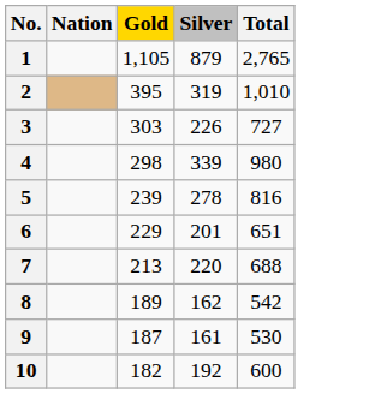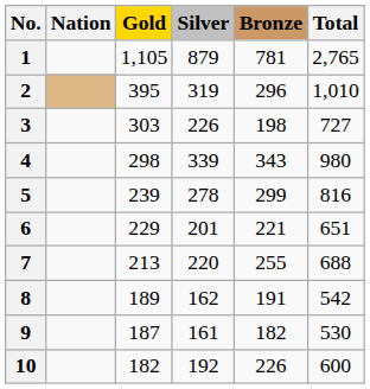+ column: Bronze | 781 | 296 | 198 | 343 | 299 | 221 | 255 | 191 | 182 | 226
